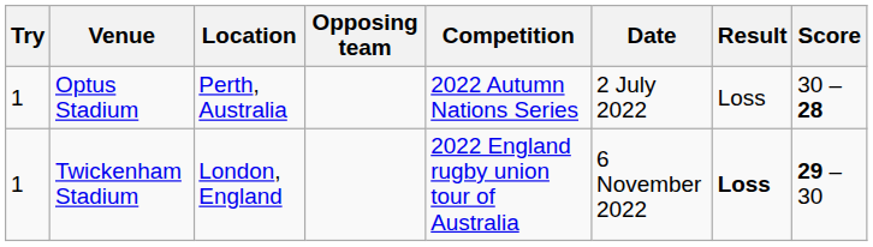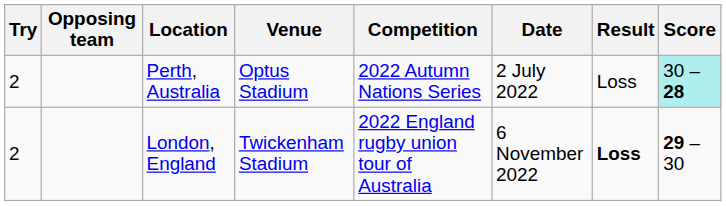columns swapped: Opposing team <-> Venue
Perth, Australia | Try: 1 -> 2
Perth, Australia | Score: no background -> paleturquoise background
London, England | Try: 1 -> 2
